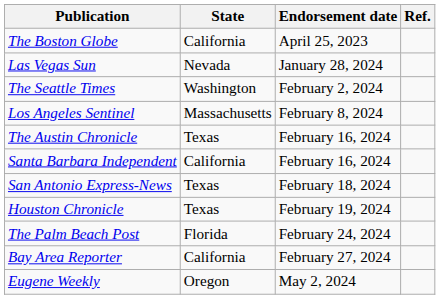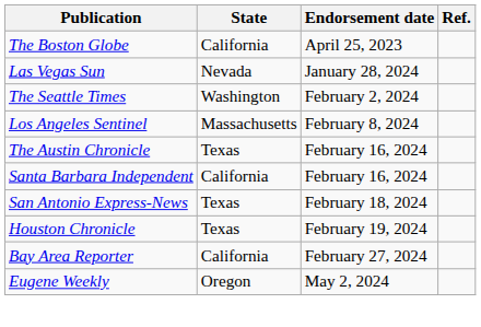- row: The Palm Beach Post | Florida | February 24, 2024
